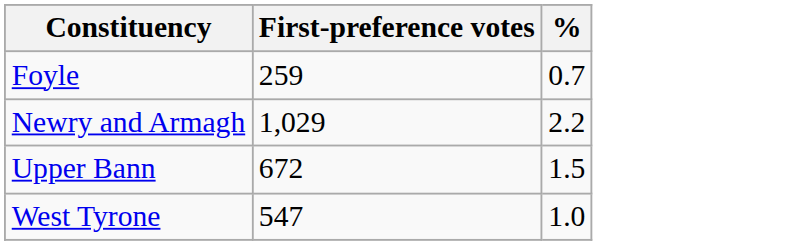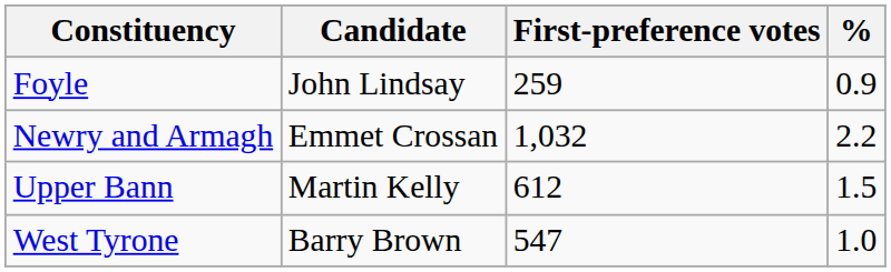+ column: Candidate | John Lindsay | Emmet Crossan | Martin Kelly | Barry Brown
Foyle | %: 0.7 -> 0.9
Newry and Armagh | First-preference votes: 1,029 -> 1,032
Upper Bann | First-preference votes: 672 -> 612
